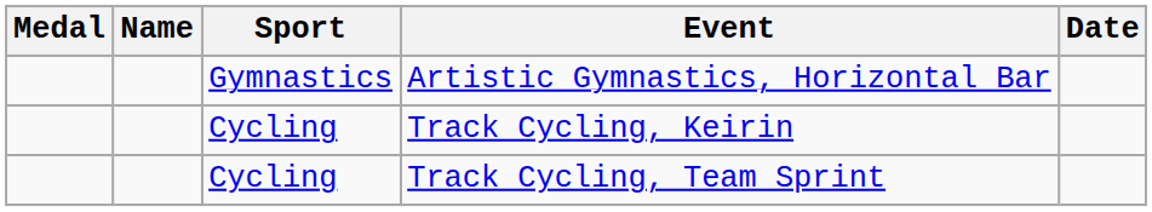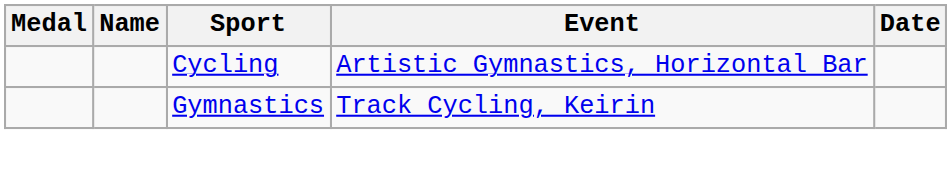Artistic Gymnastics, Horizontal Bar | Sport: Gymnastics -> Cycling
Track Cycling, Keirin | Sport: Cycling -> Gymnastics
- row: Cycling | Track Cycling, Team Sprint
